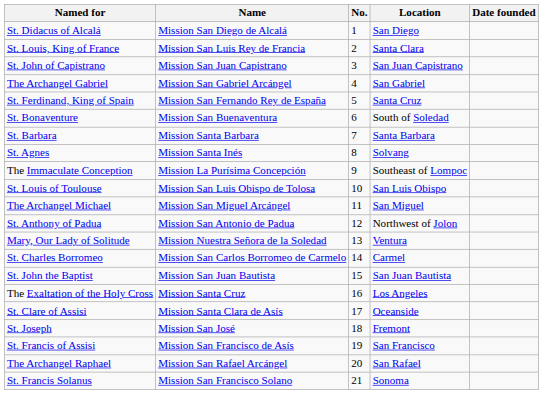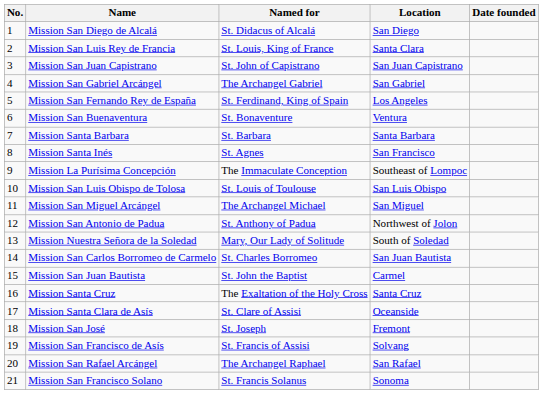columns swapped: No. <-> Named for
Mission San Fernando Rey de España | Location: Santa Cruz -> Los Angeles
Mission San Buenaventura | Location: South of Soledad -> Ventura
Mission Santa Inés | Location: Solvang -> San Francisco
Mission Nuestra Señora de la Soledad | Location: Ventura -> South of Soledad
Mission San Carlos Borromeo de Carmelo | Location: Carmel -> San Juan Bautista
Mission San Juan Bautista | Location: San Juan Bautista -> Carmel
Mission Santa Cruz | Location: Los Angeles -> Santa Cruz
Mission San Francisco de Asís | Location: San Francisco -> Solvang
